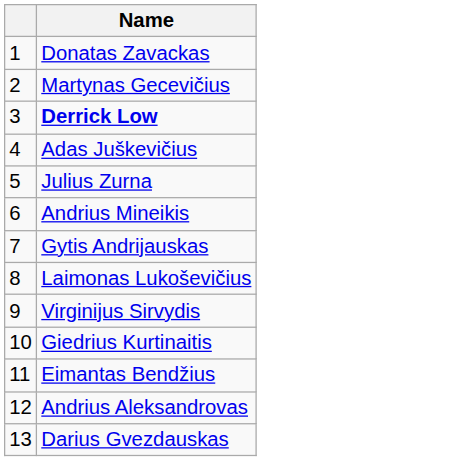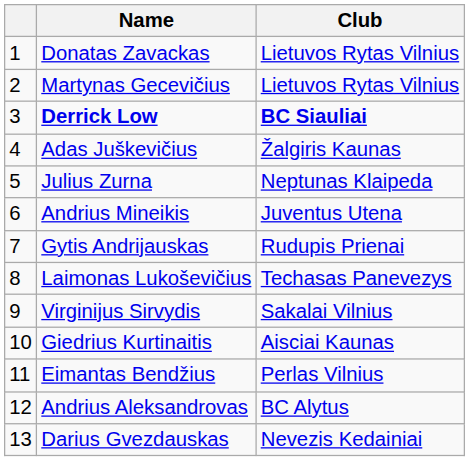+ column: Club | Lietuvos Rytas Vilnius | Lietuvos Rytas Vilnius | BC Siauliai | Žalgiris Kaunas | Neptunas Klaipeda | Juventus Utena | Rudupis Prienai | Techasas Panevezys | Sakalai Vilnius | Aisciai Kaunas | Perlas Vilnius | BC Alytus | Nevezis Kedainiai
